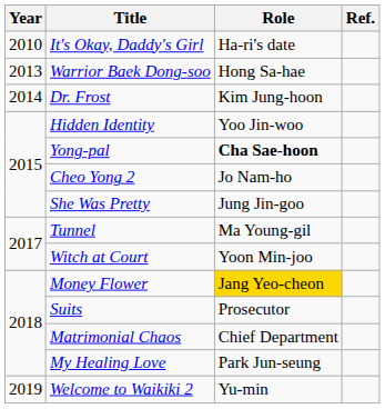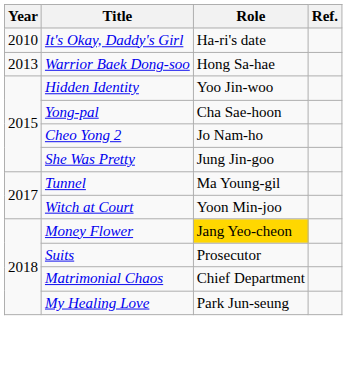- row: 2014 | Dr. Frost | Kim Jung-hoon
Yong-pal | Role: bold -> normal
- row: 2019 | Welcome to Waikiki 2 | Yu-min
